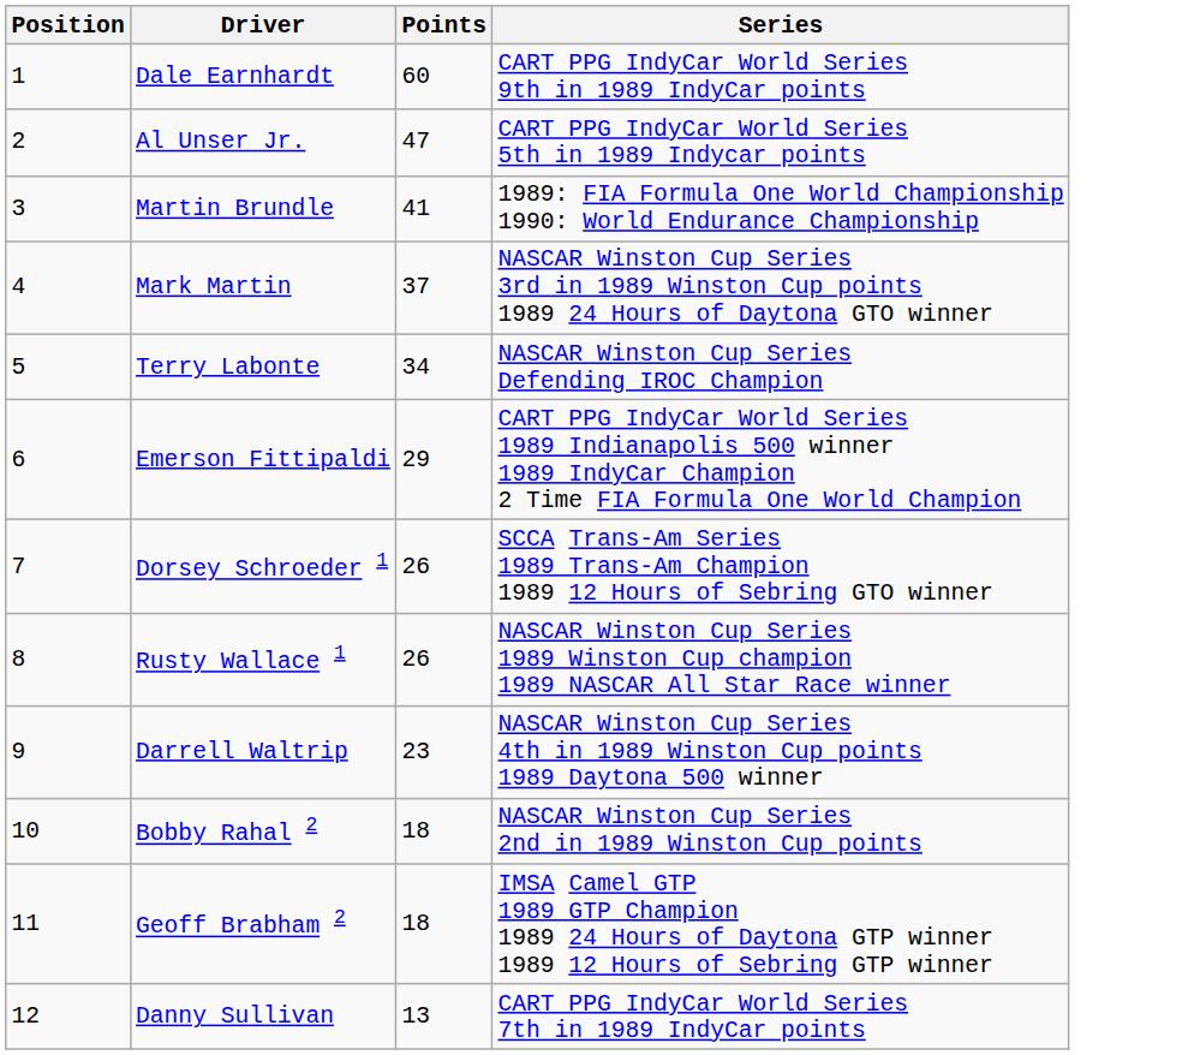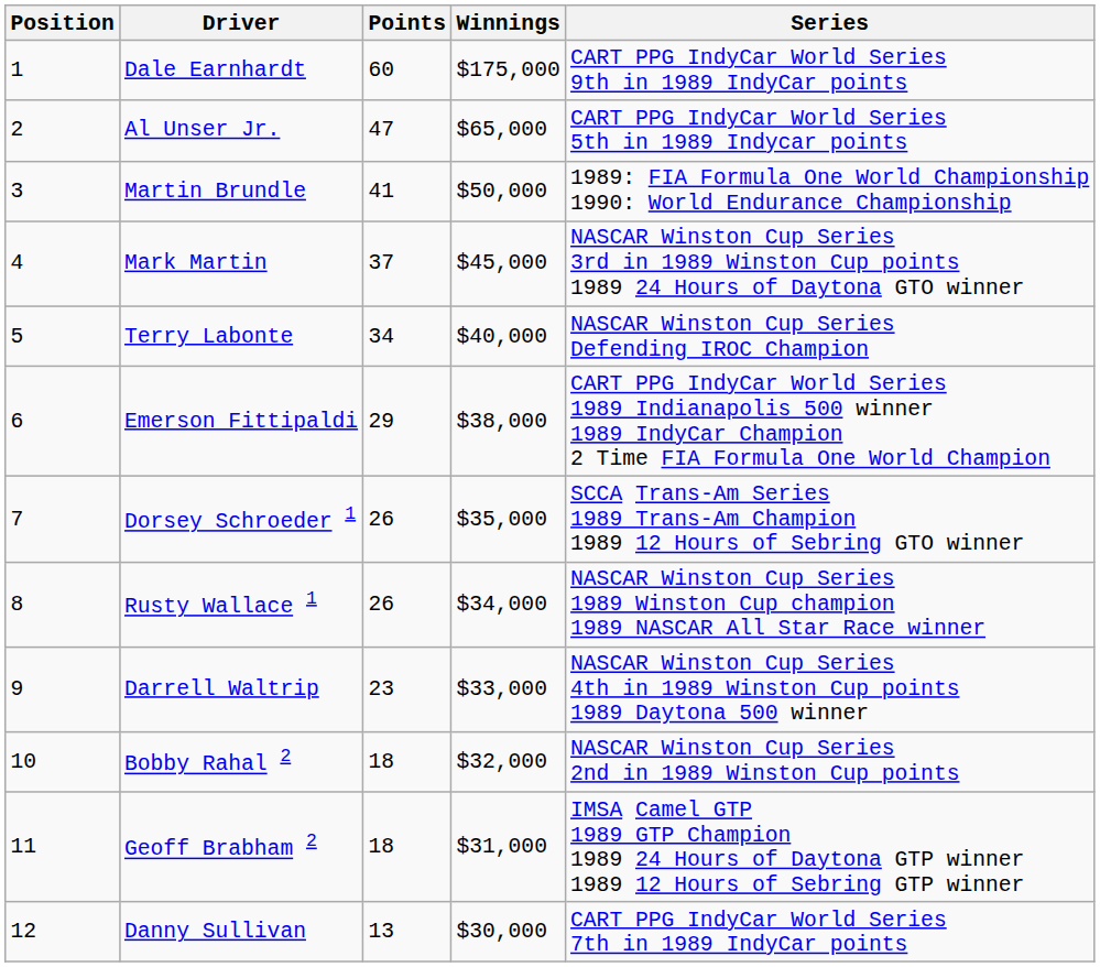+ column: Winnings | $175,000 | $65,000 | $50,000 | $45,000 | $40,000 | $38,000 | $35,000 | $34,000 | $33,000 | $32,000 | $31,000 | $30,000
